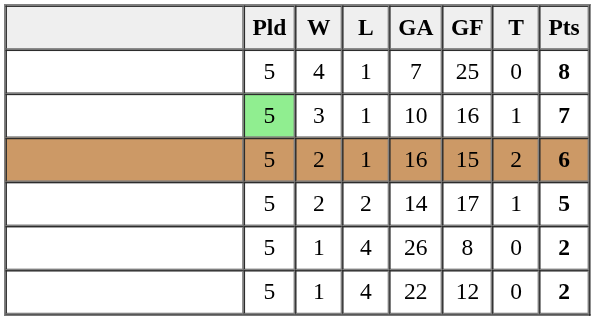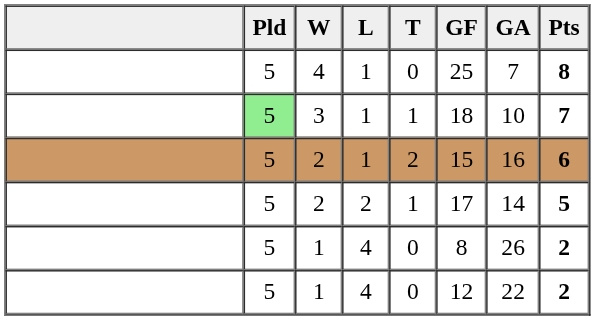columns swapped: T <-> GA
3 | GF: 16 -> 18
